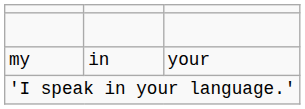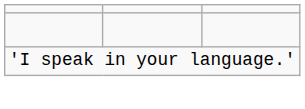- row: my | in | your
